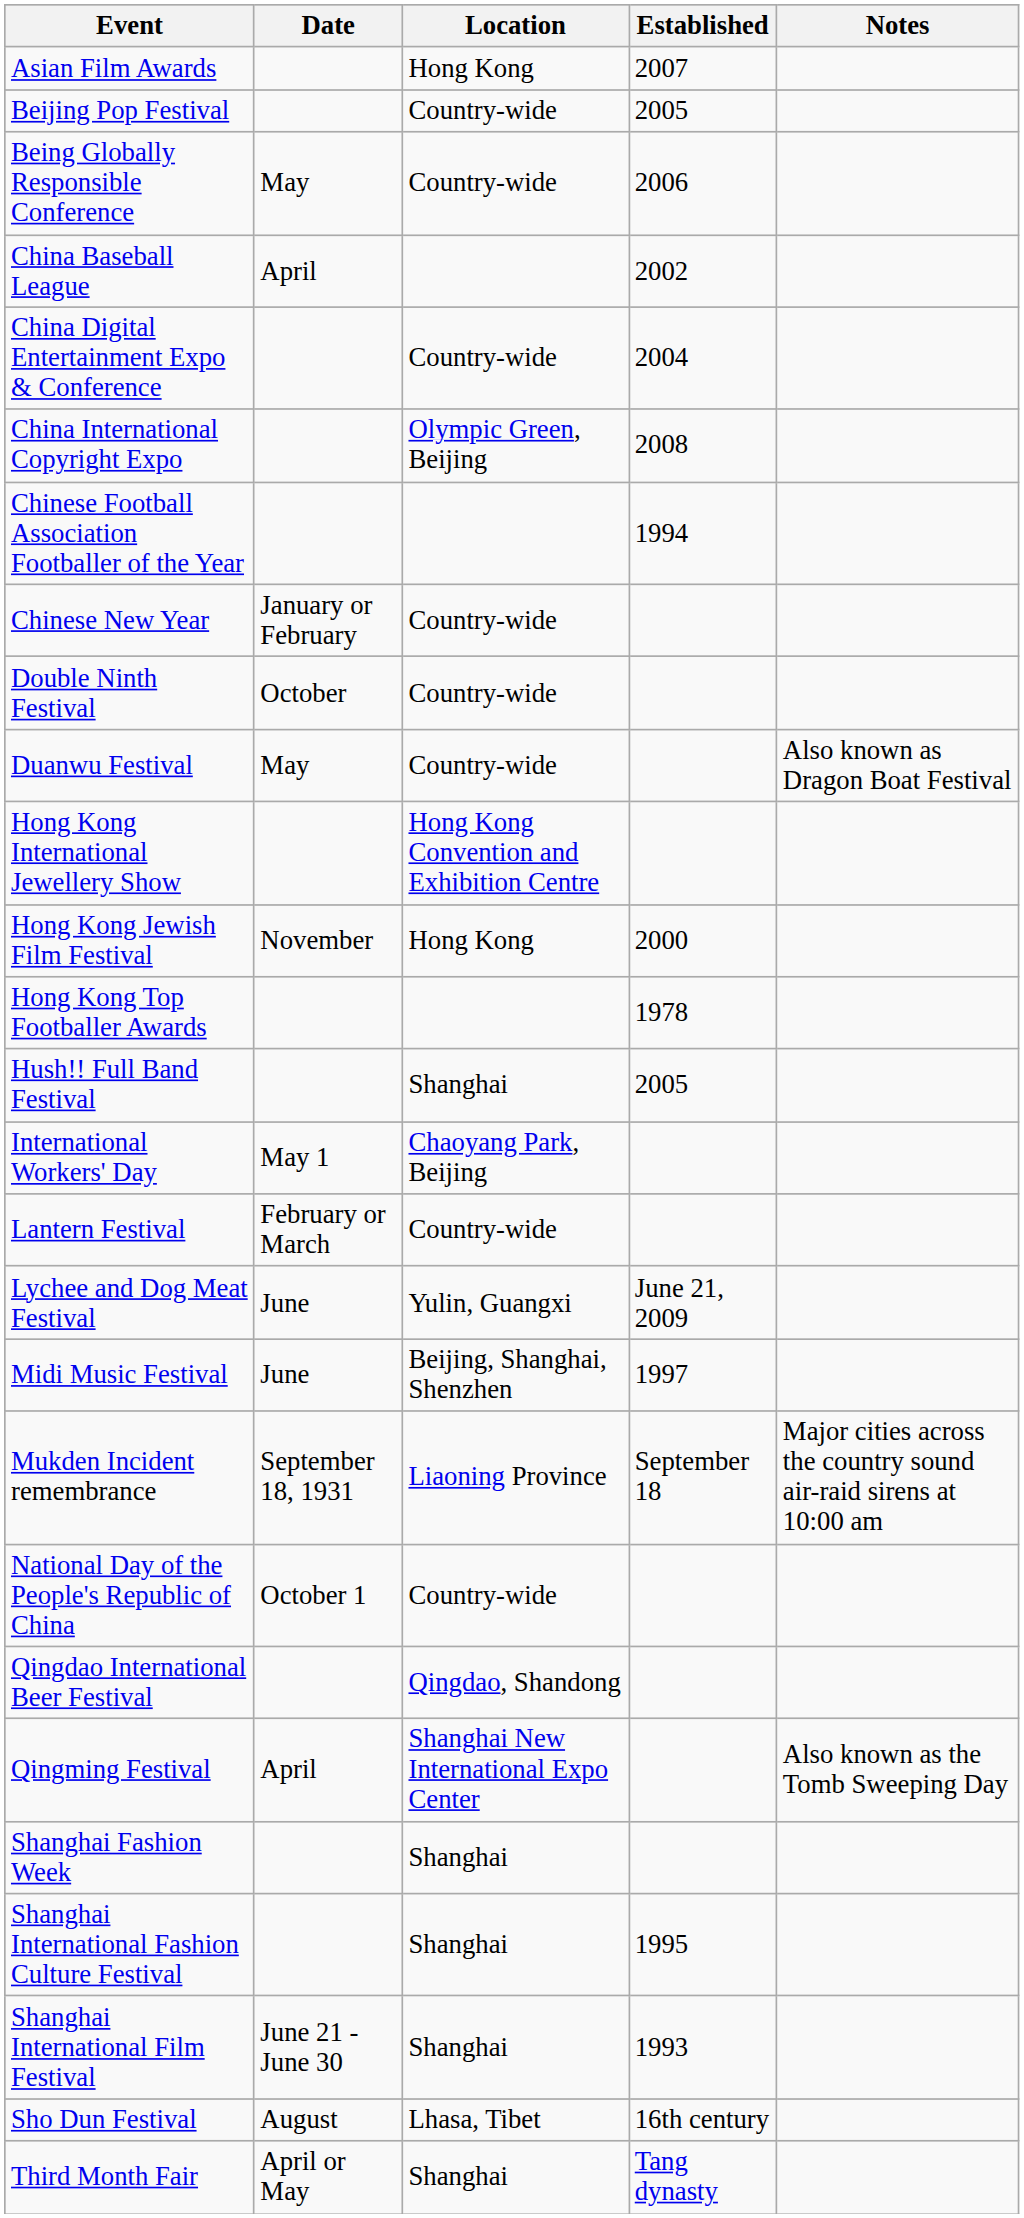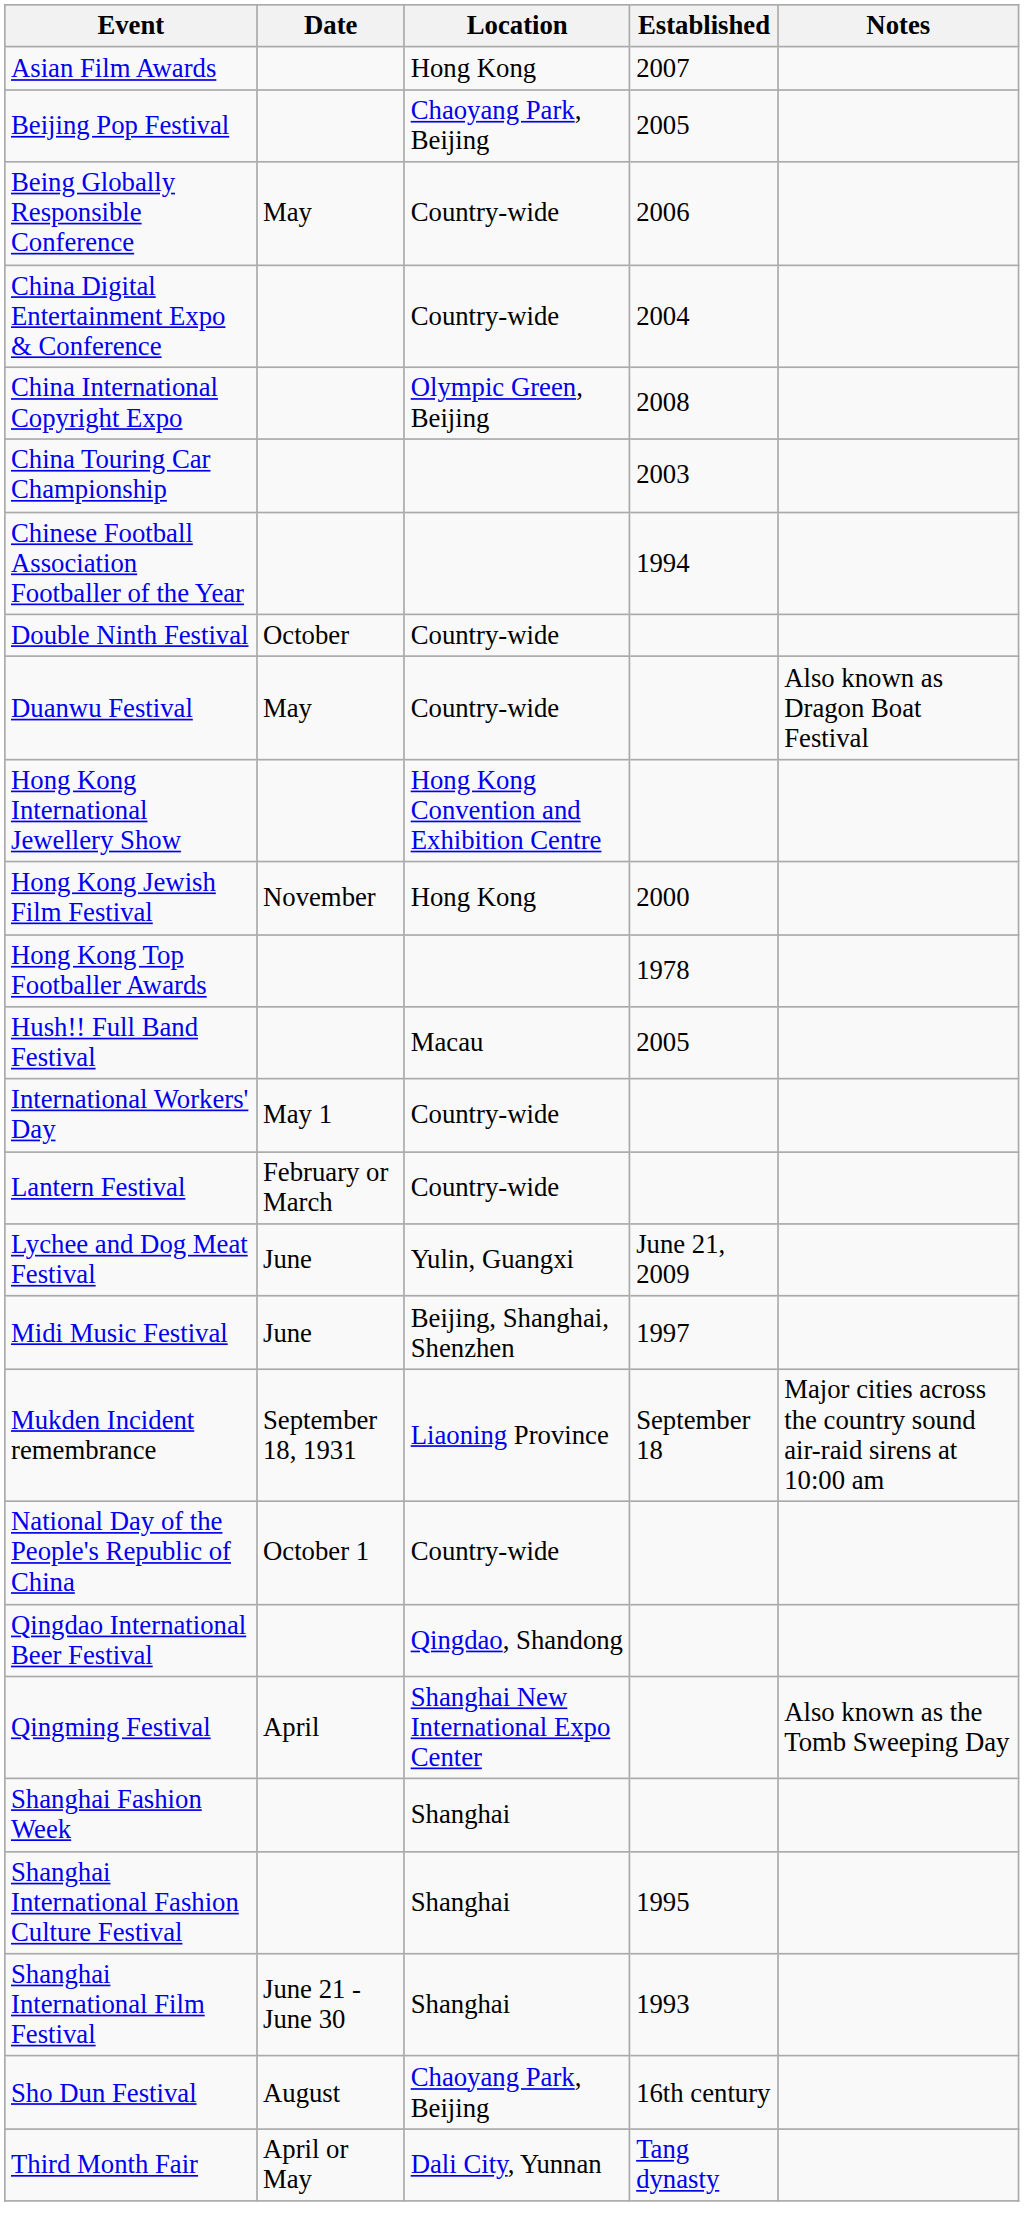Beijing Pop Festival | Location: Country-wide -> Chaoyang Park, Beijing
- row: China Baseball League | April | 2002
+ row: China Touring Car Championship | 2003
- row: Chinese New Year | January or February | Country-wide
Hush!! Full Band Festival | Location: Shanghai -> Macau
International Workers' Day | Location: Chaoyang Park, Beijing -> Country-wide
Sho Dun Festival | Location: Lhasa, Tibet -> Chaoyang Park, Beijing
Third Month Fair | Location: Shanghai -> Dali City, Yunnan
